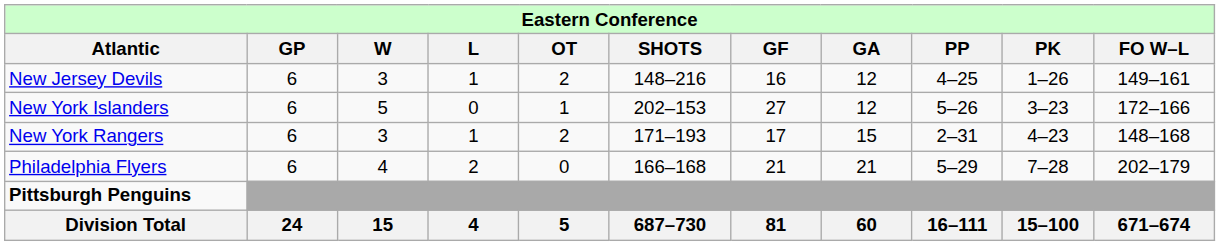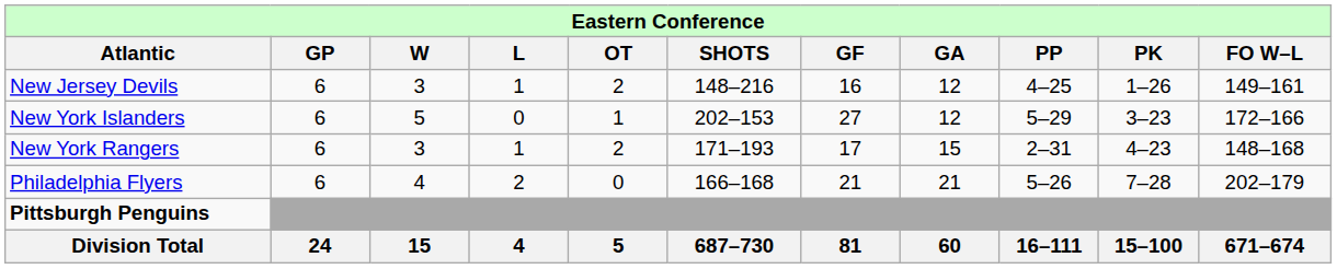New York Islanders | column 9: 5–26 -> 5–29
Philadelphia Flyers | column 9: 5–29 -> 5–26
